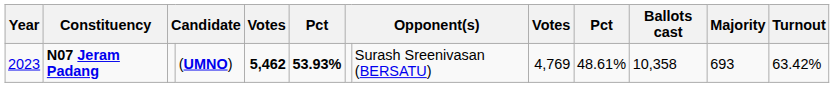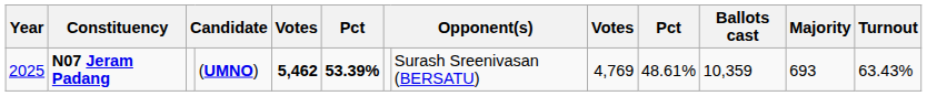N07 Jeram Padang | Year: 2023 -> 2025
N07 Jeram Padang | column 6: 53.93% -> 53.39%
N07 Jeram Padang | Ballots cast: 10,358 -> 10,359
N07 Jeram Padang | Turnout: 63.42% -> 63.43%
